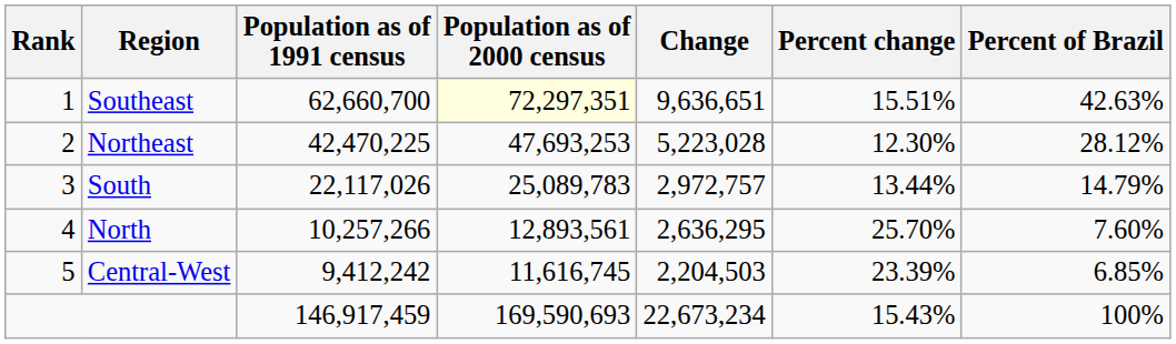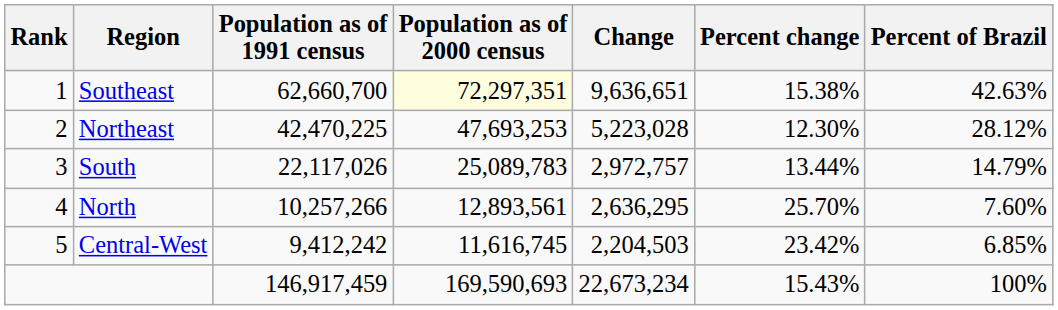Southeast | Percent change: 15.51% -> 15.38%
Central-West | Percent change: 23.39% -> 23.42%
